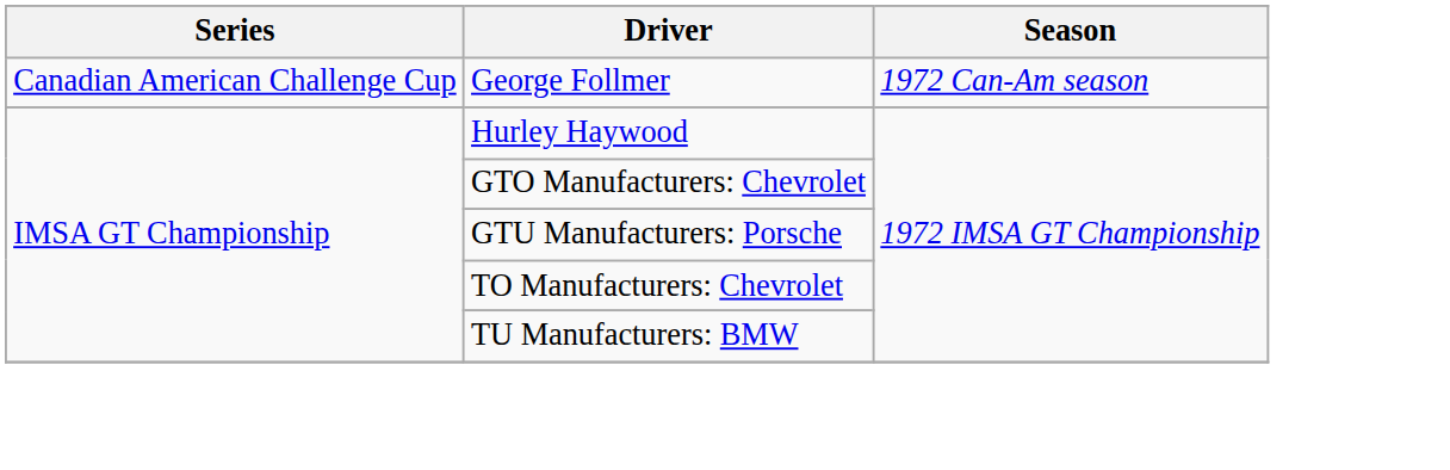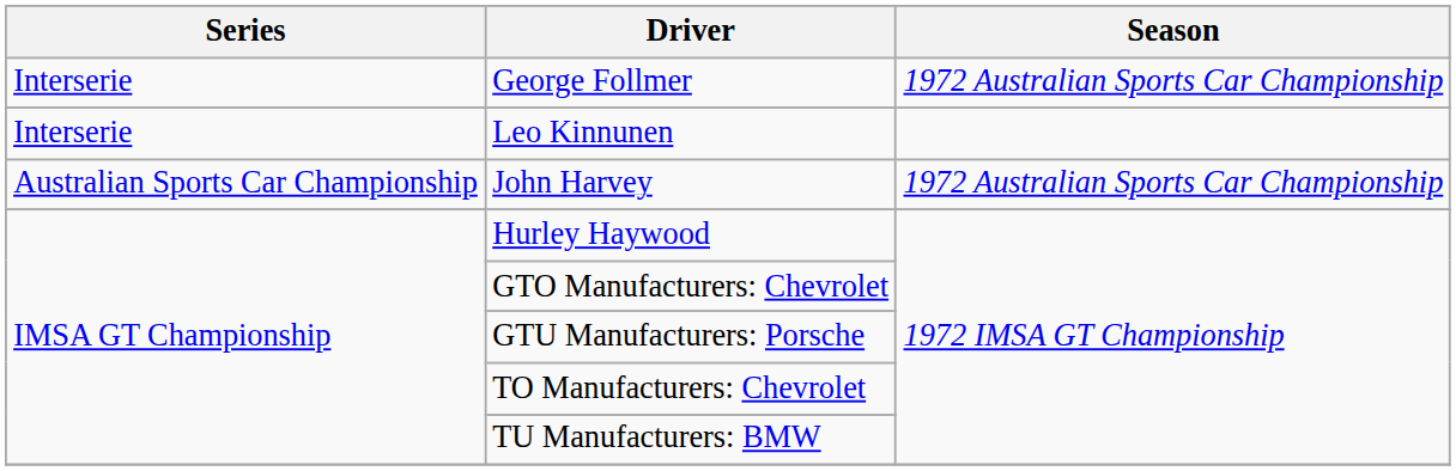George Follmer | Series: Canadian American Challenge Cup -> Interserie
George Follmer | Season: 1972 Can-Am season -> 1972 Australian Sports Car Championship
+ row: Interserie | Leo Kinnunen
+ row: Australian Sports Car Championship | John Harvey | 1972 Australian Sports Car Championship
